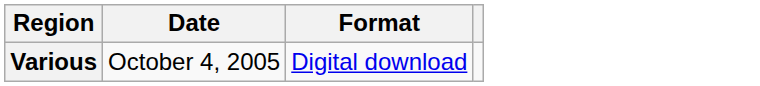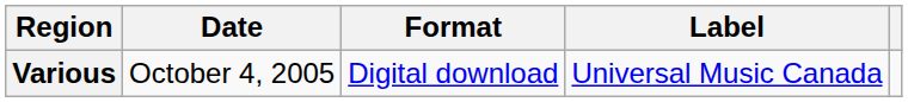+ column: Label | Universal Music Canada
